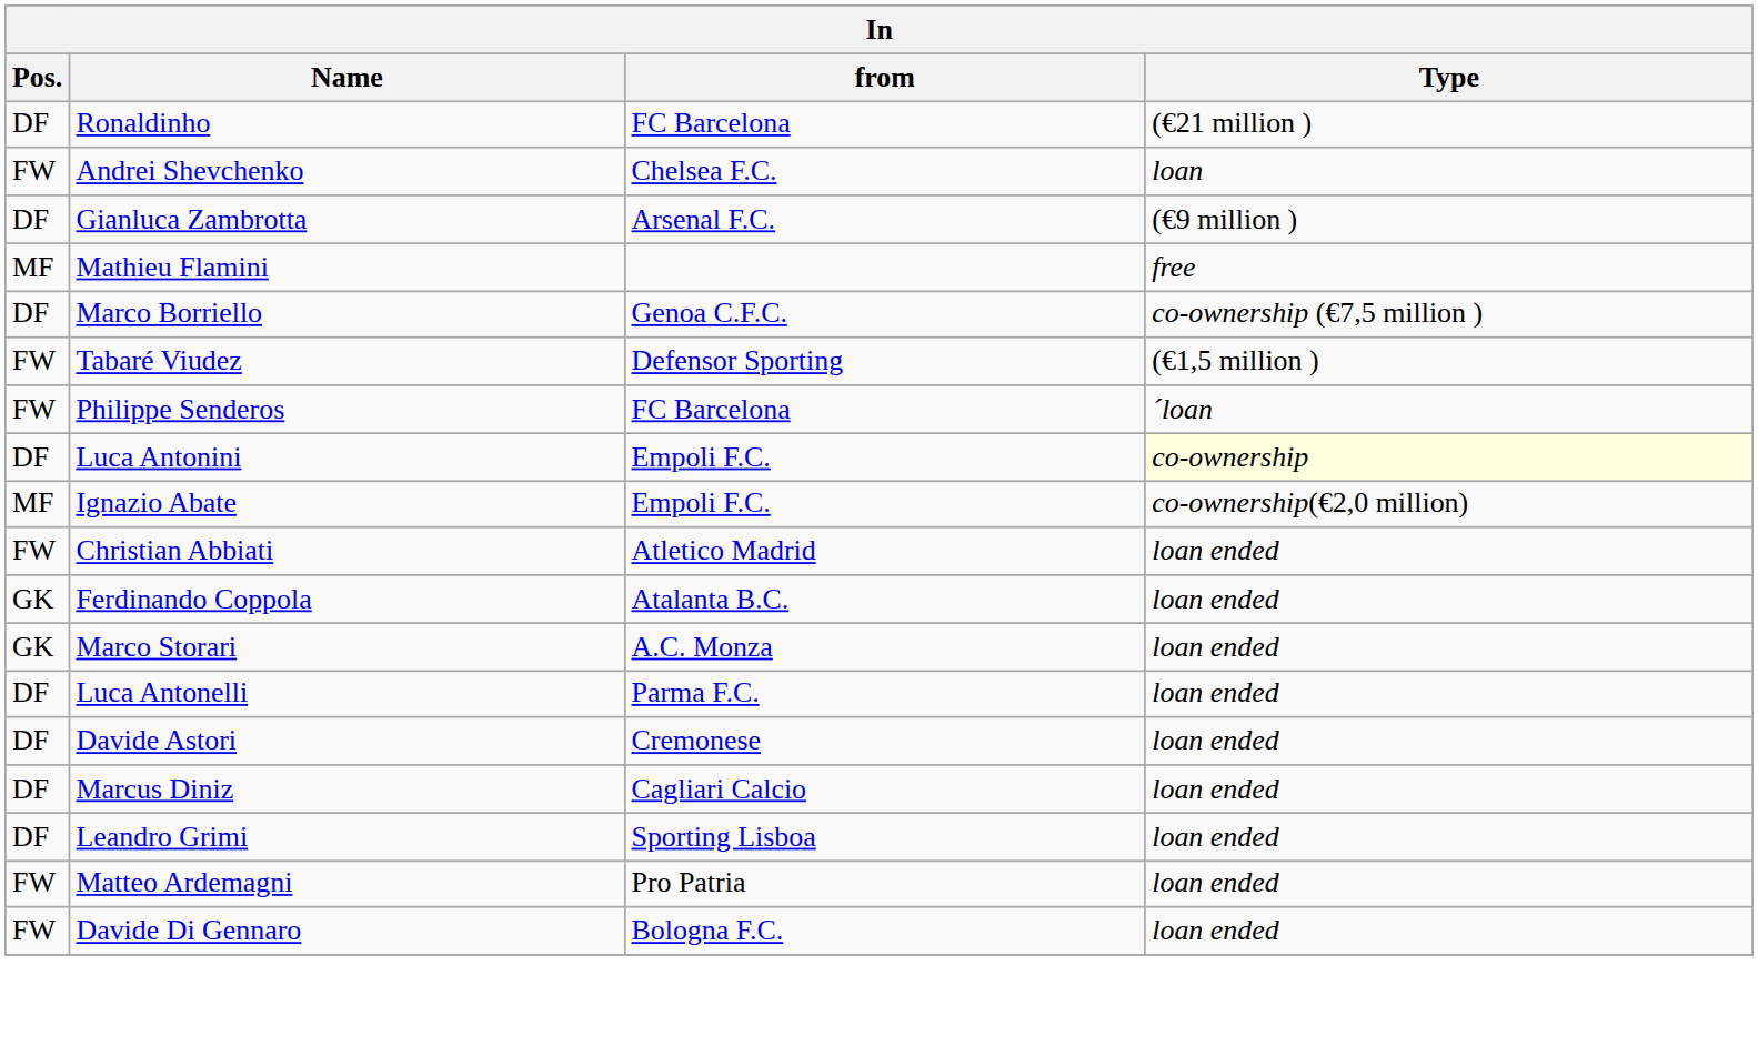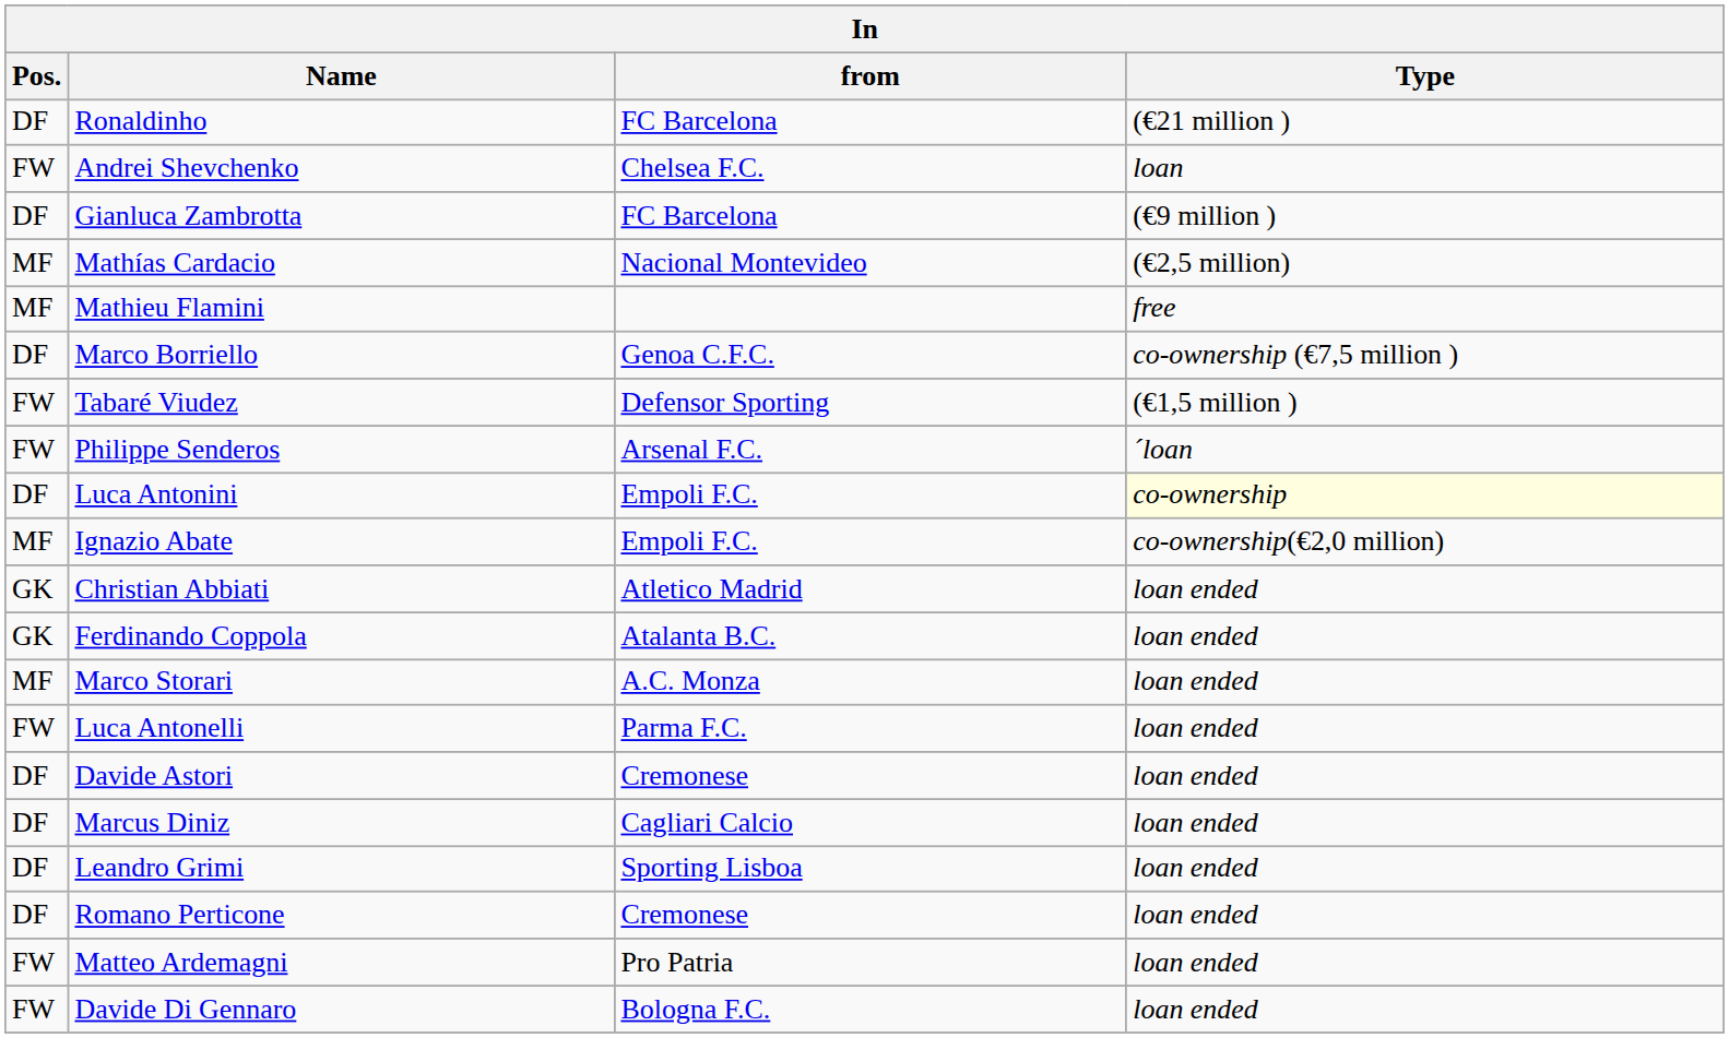Gianluca Zambrotta | from: Arsenal F.C. -> FC Barcelona
+ row: MF | Mathías Cardacio | Nacional Montevideo | (€2,5 million)
Philippe Senderos | from: FC Barcelona -> Arsenal F.C.
Christian Abbiati | Pos.: FW -> GK
Marco Storari | Pos.: GK -> MF
Luca Antonelli | Pos.: DF -> FW
+ row: DF | Romano Perticone | Cremonese | loan ended
